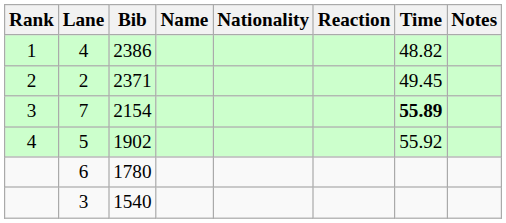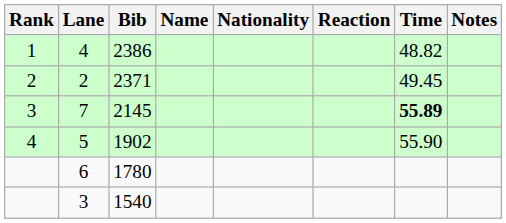7 | Bib: 2154 -> 2145
5 | Time: 55.92 -> 55.90
